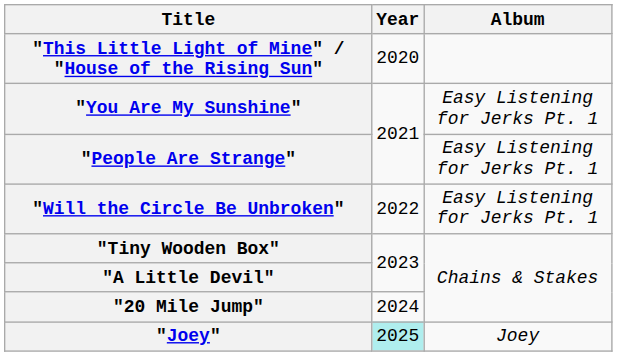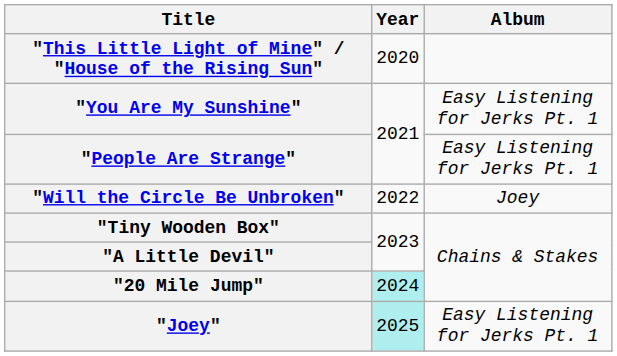"Will the Circle Be Unbroken" | Album: Easy Listening for Jerks Pt. 1 -> Joey
"20 Mile Jump" | Year: no background -> paleturquoise background
"Joey" | Album: Joey -> Easy Listening for Jerks Pt. 1
